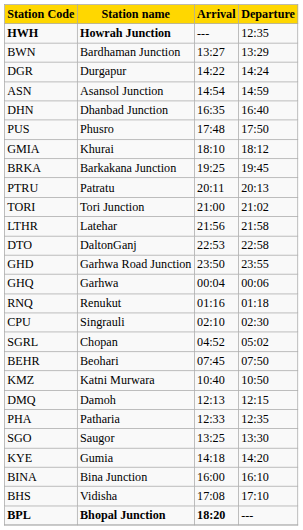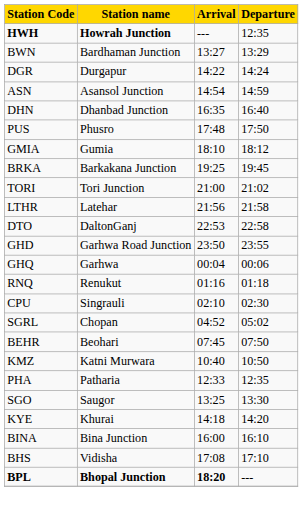GMIA | Station name: Khurai -> Gumia
- row: PTRU | Patratu | 20:11 | 20:13
- row: DMQ | Damoh | 12:13 | 12:15
KYE | Station name: Gumia -> Khurai
